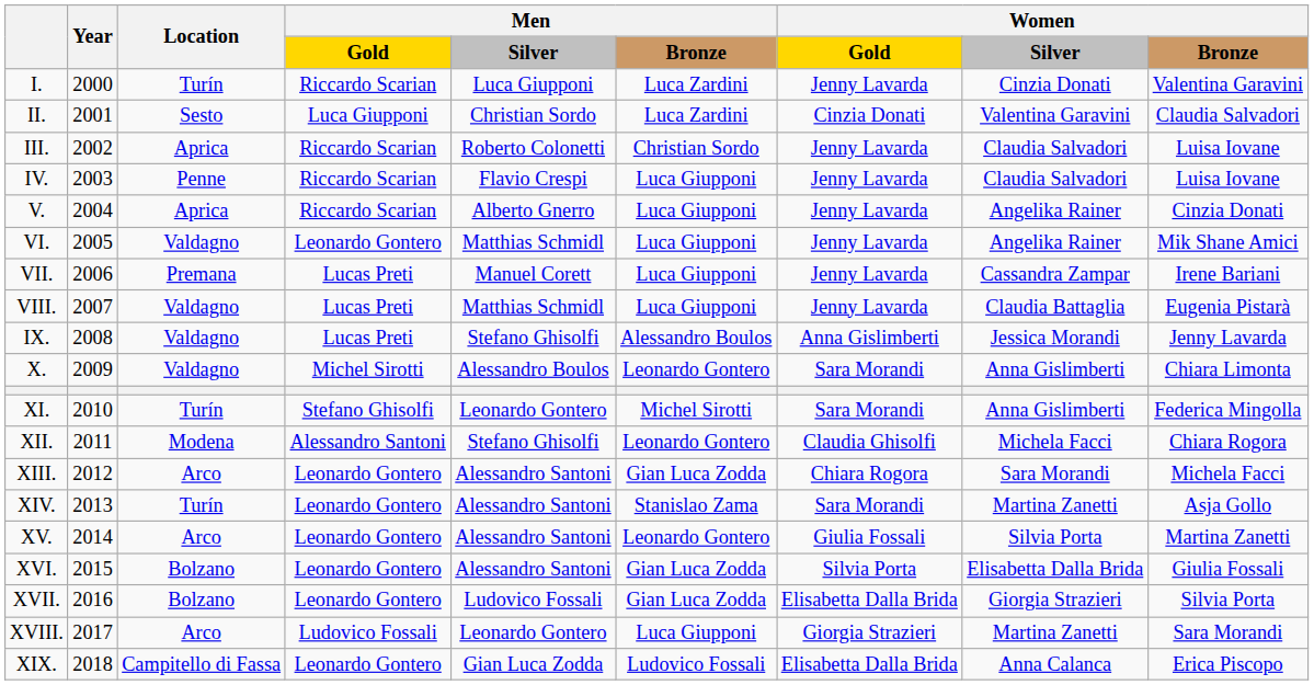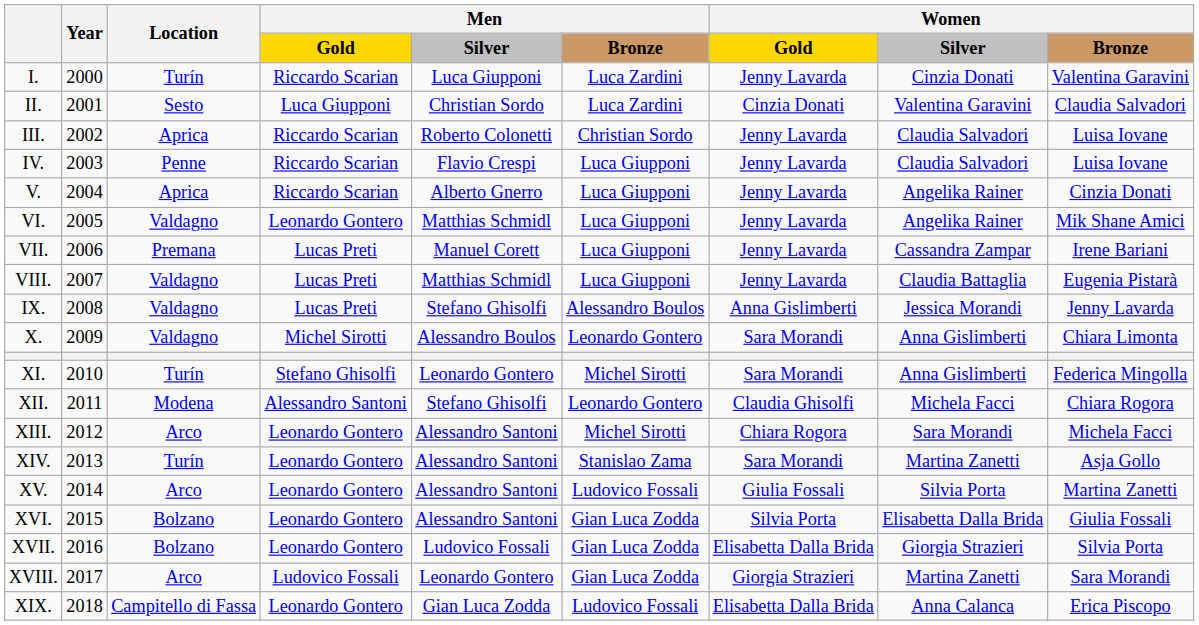XIII. | Men / Bronze: Gian Luca Zodda -> Michel Sirotti
XV. | Men / Bronze: Leonardo Gontero -> Ludovico Fossali
XVIII. | Men / Bronze: Luca Giupponi -> Gian Luca Zodda
